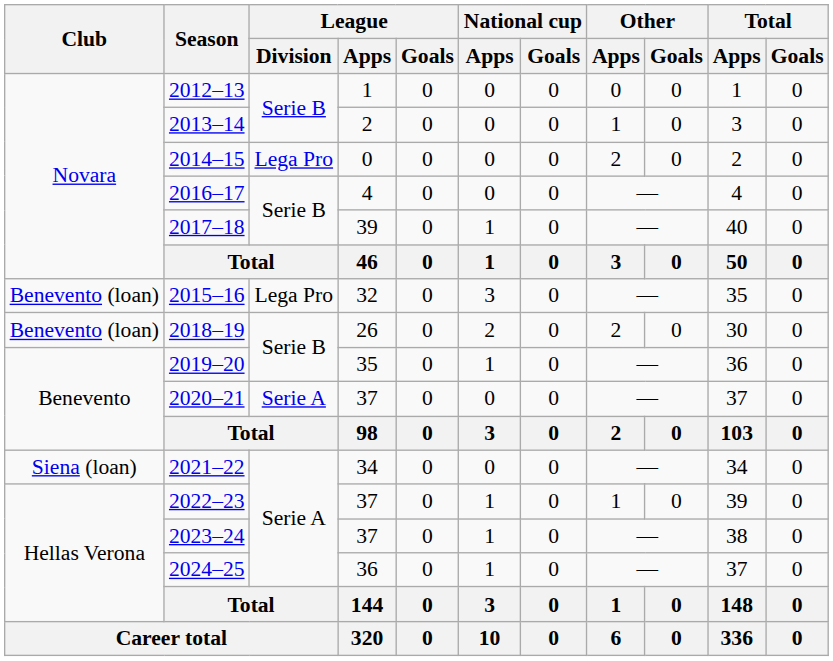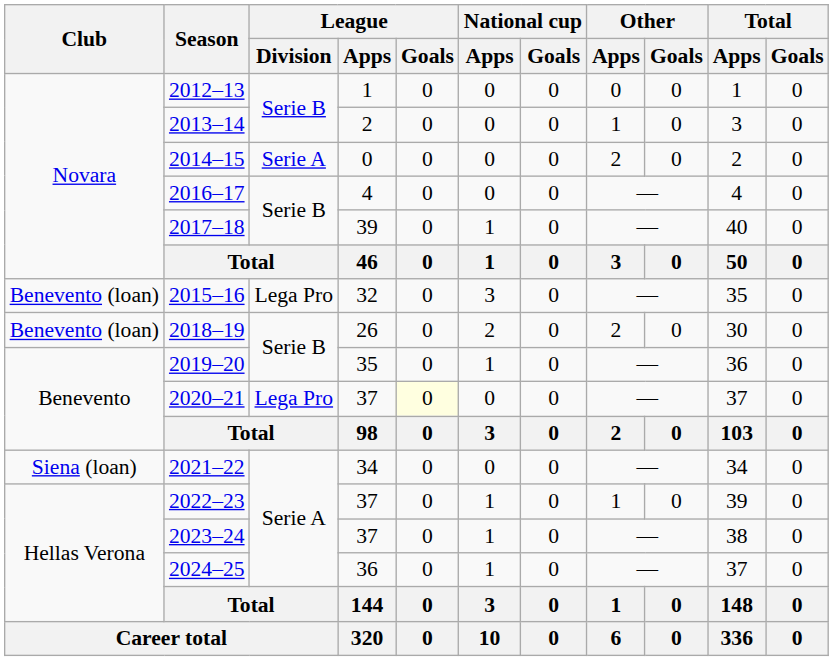2014–15 | League / Division: Lega Pro -> Serie A
2020–21 | League / Division: Serie A -> Lega Pro
2020–21 | League / Goals: no background -> lightyellow background
